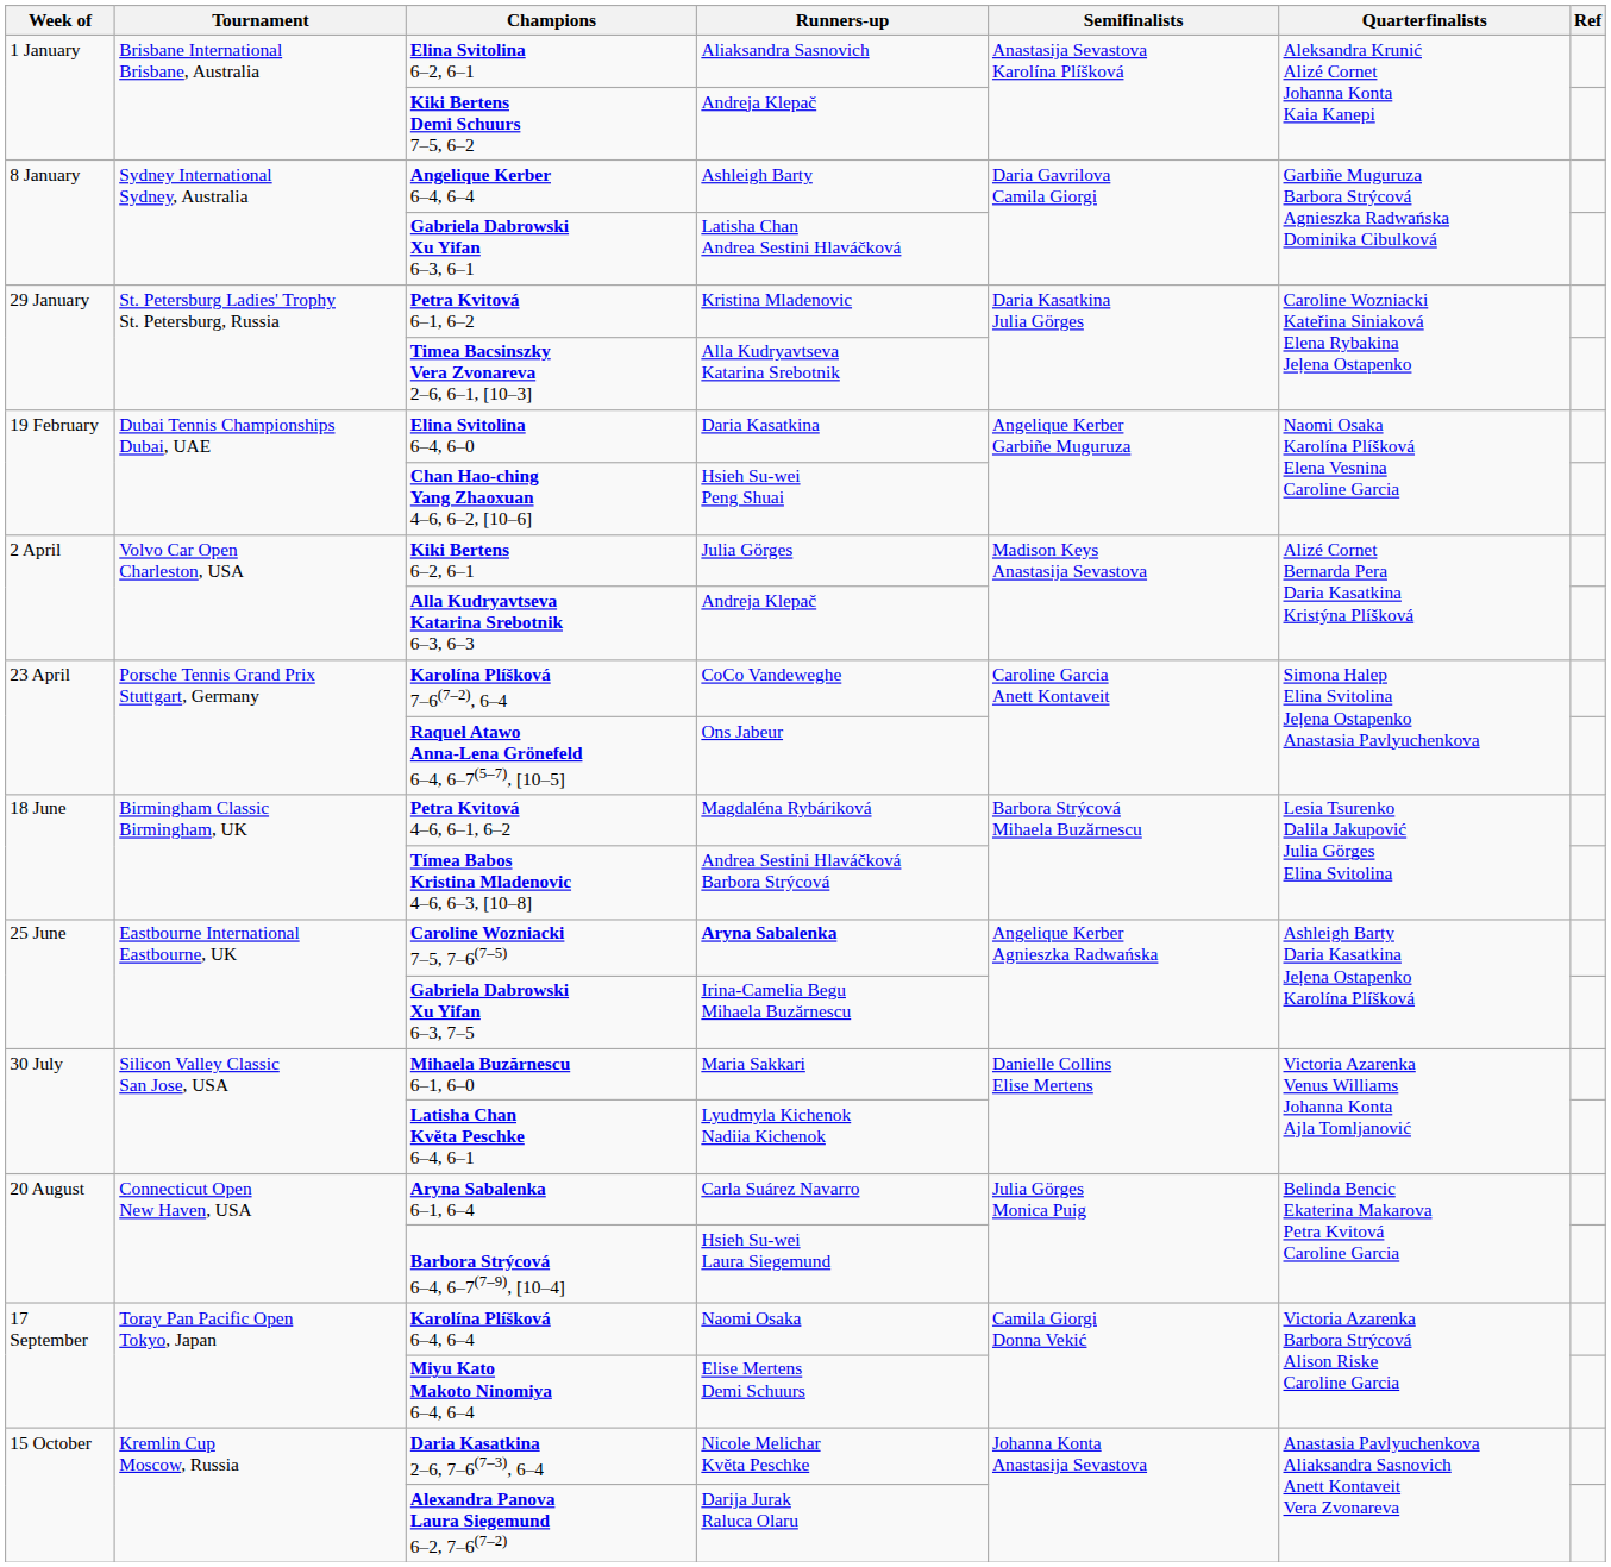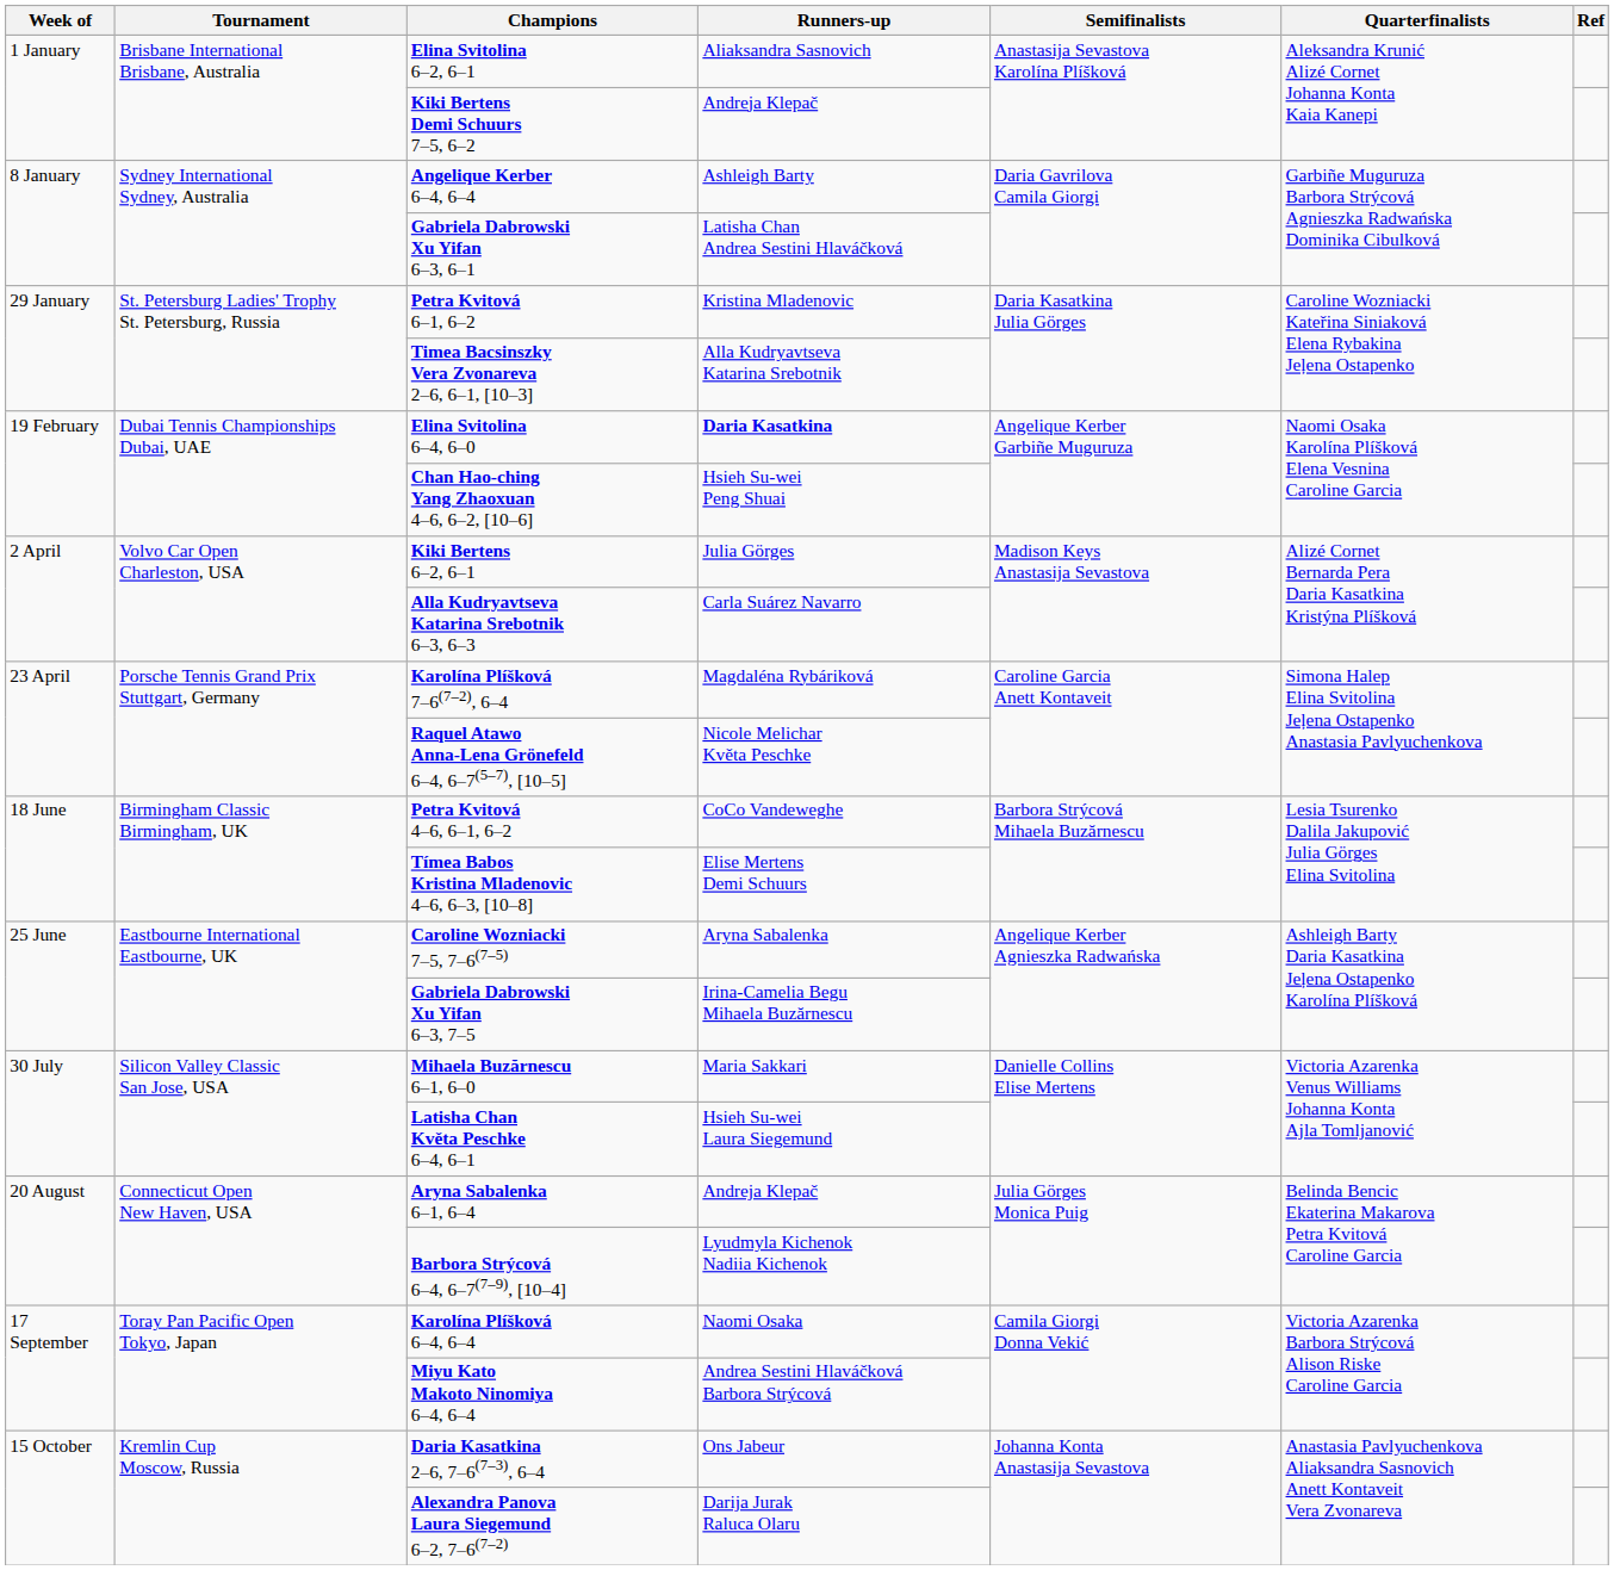Elina Svitolina 6–4, 6–0 | Runners-up: normal -> bold
Alla Kudryavtseva Katarina Srebotnik 6–3, 6–3 | Runners-up: Andreja Klepač -> Carla Suárez Navarro
Karolína Plíšková 7–6(7–2), 6–4 | Runners-up: CoCo Vandeweghe -> Magdaléna Rybáriková
Raquel Atawo Anna-Lena Grönefeld 6–4, 6–7(5–7), [10–5] | Runners-up: Ons Jabeur -> Nicole Melichar Květa Peschke
Petra Kvitová 4–6, 6–1, 6–2 | Runners-up: Magdaléna Rybáriková -> CoCo Vandeweghe
Tímea Babos Kristina Mladenovic 4–6, 6–3, [10–8] | Runners-up: Andrea Sestini Hlaváčková Barbora Strýcová -> Elise Mertens Demi Schuurs
Caroline Wozniacki 7–5, 7–6(7–5) | Runners-up: bold -> normal
Latisha Chan Květa Peschke 6–4, 6–1 | Runners-up: Lyudmyla Kichenok Nadiia Kichenok -> Hsieh Su-wei Laura Siegemund
Aryna Sabalenka 6–1, 6–4 | Runners-up: Carla Suárez Navarro -> Andreja Klepač
Barbora Strýcová 6–4, 6–7(7–9), [10–4] | Runners-up: Hsieh Su-wei Laura Siegemund -> Lyudmyla Kichenok Nadiia Kichenok
Miyu Kato Makoto Ninomiya 6–4, 6–4 | Runners-up: Elise Mertens Demi Schuurs -> Andrea Sestini Hlaváčková Barbora Strýcová
Daria Kasatkina 2–6, 7–6(7–3), 6–4 | Runners-up: Nicole Melichar Květa Peschke -> Ons Jabeur
